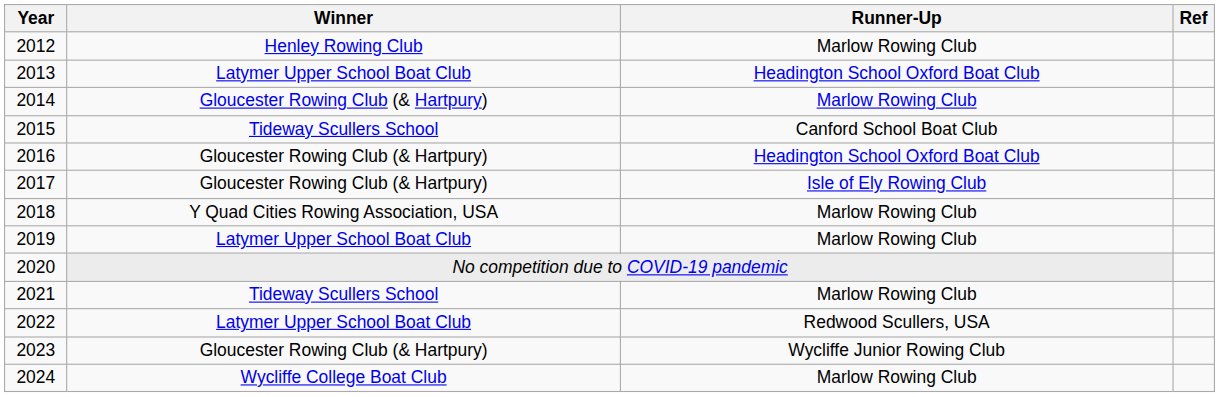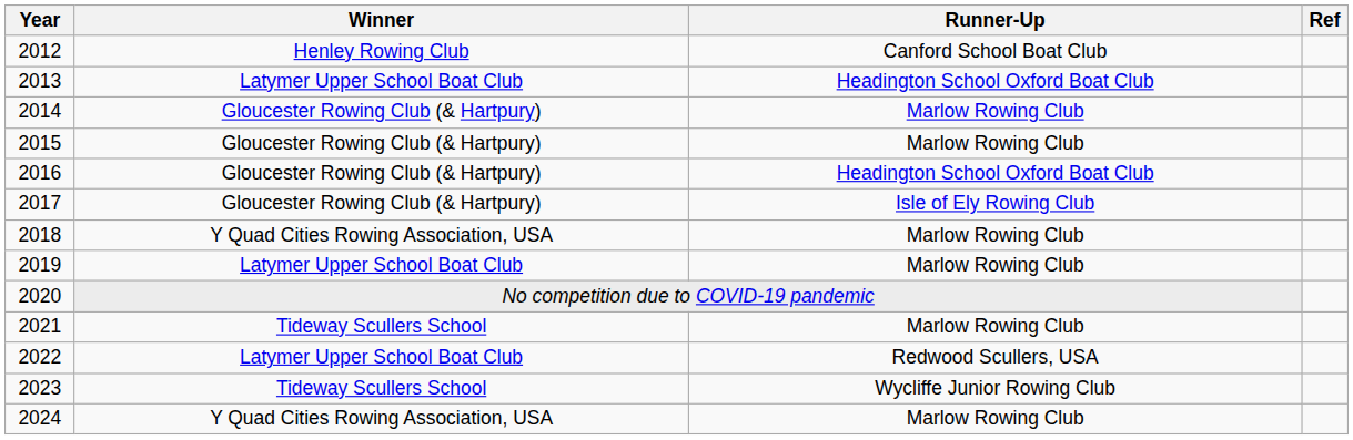2012 | Runner-Up: Marlow Rowing Club -> Canford School Boat Club
2015 | Winner: Tideway Scullers School -> Gloucester Rowing Club (& Hartpury)
2015 | Runner-Up: Canford School Boat Club -> Marlow Rowing Club
2023 | Winner: Gloucester Rowing Club (& Hartpury) -> Tideway Scullers School
2024 | Winner: Wycliffe College Boat Club -> Y Quad Cities Rowing Association, USA
